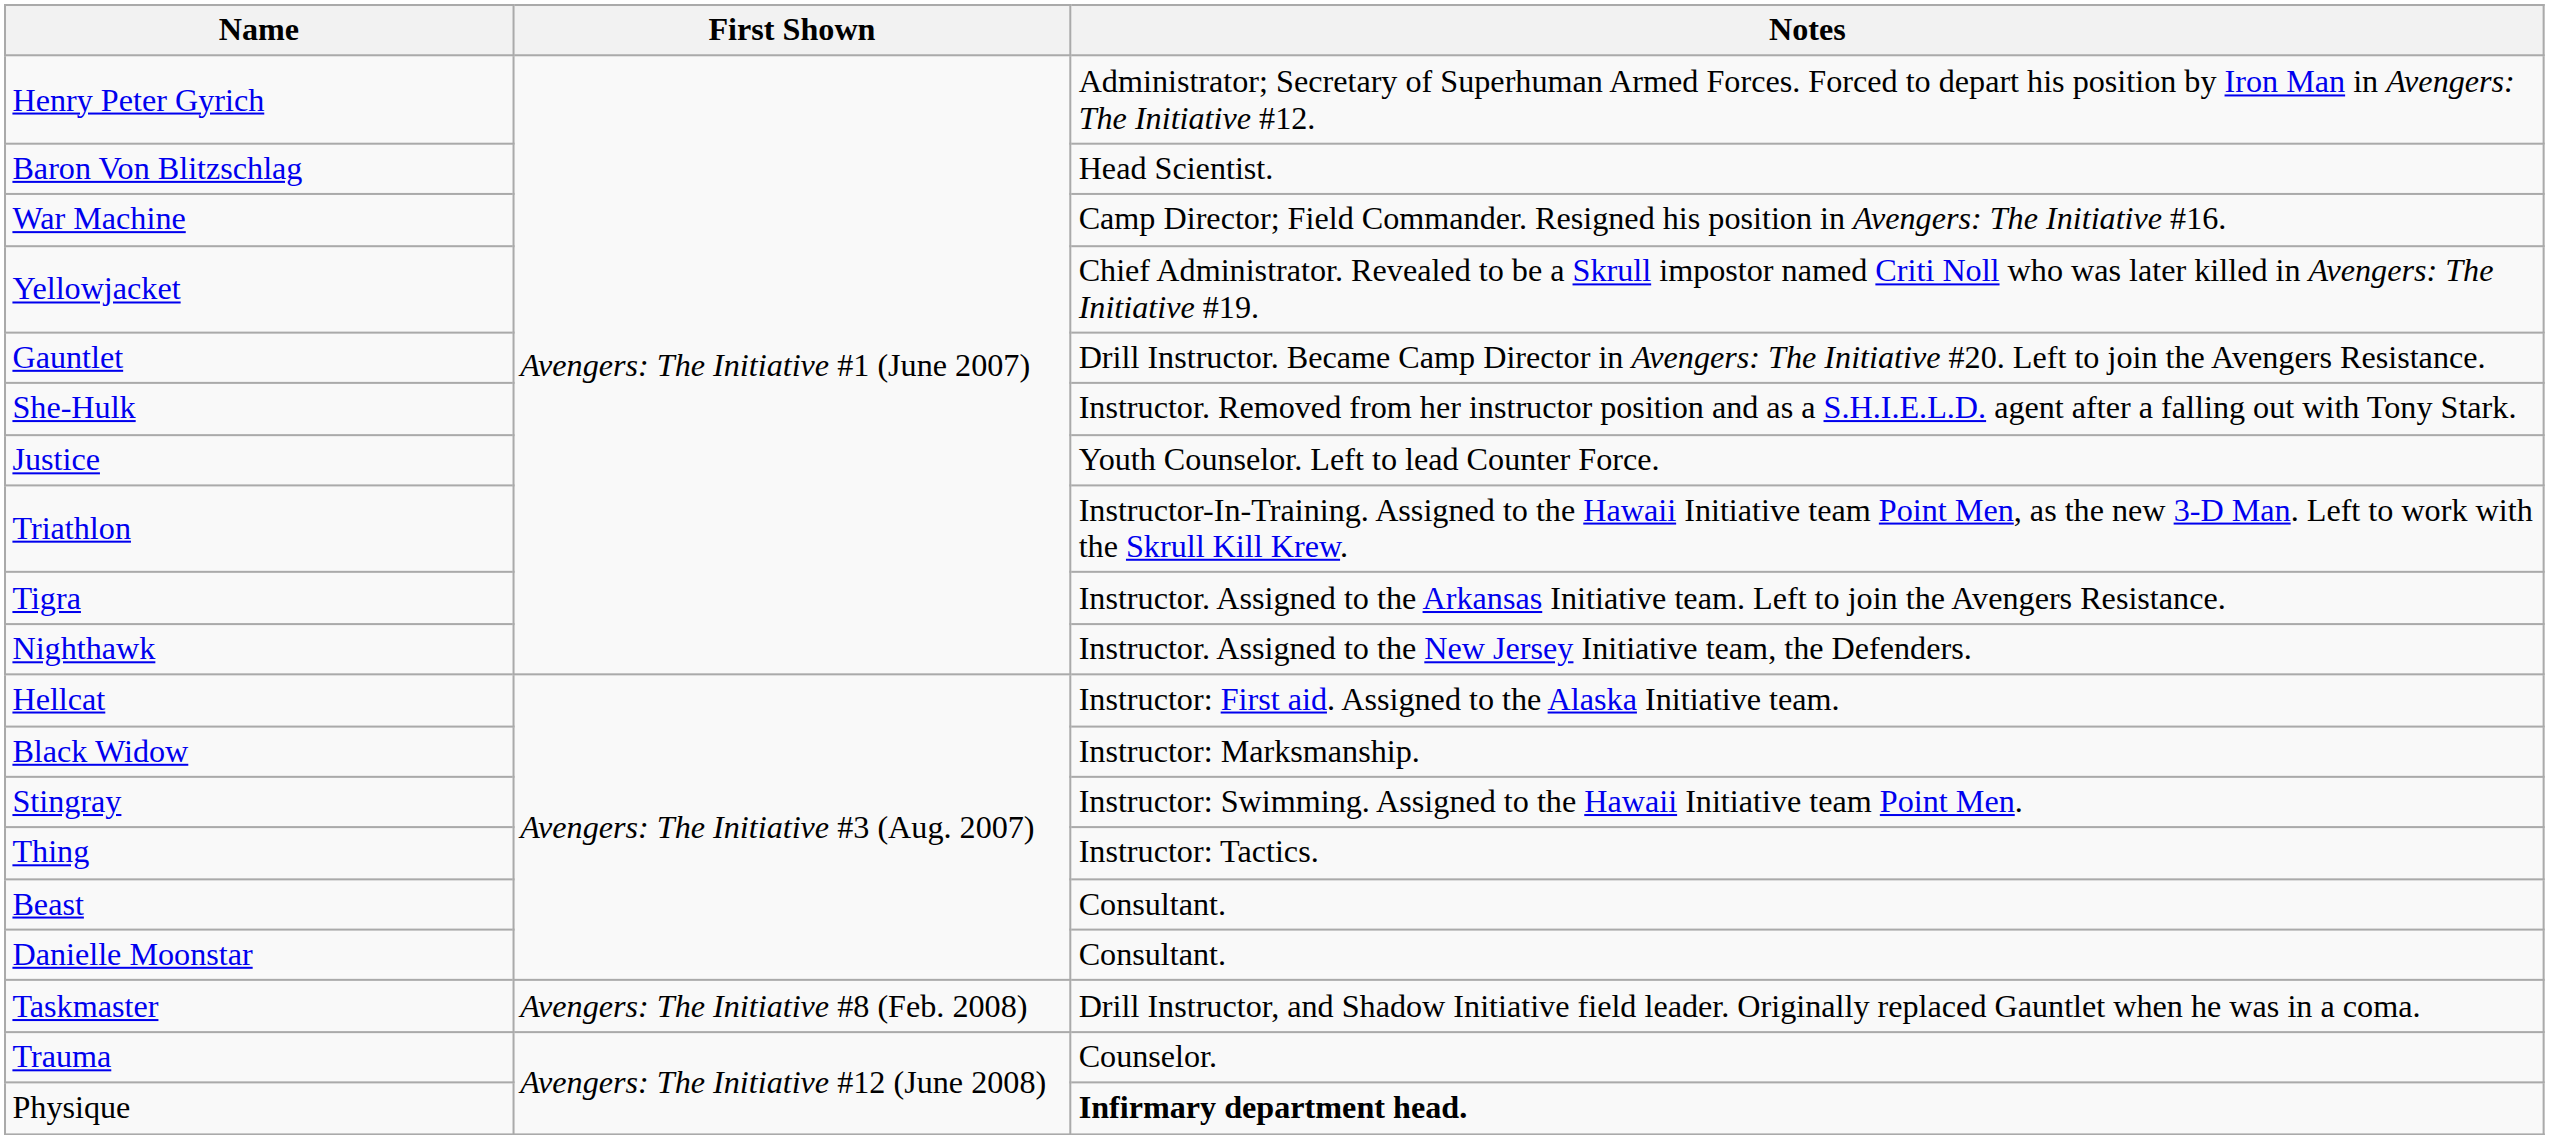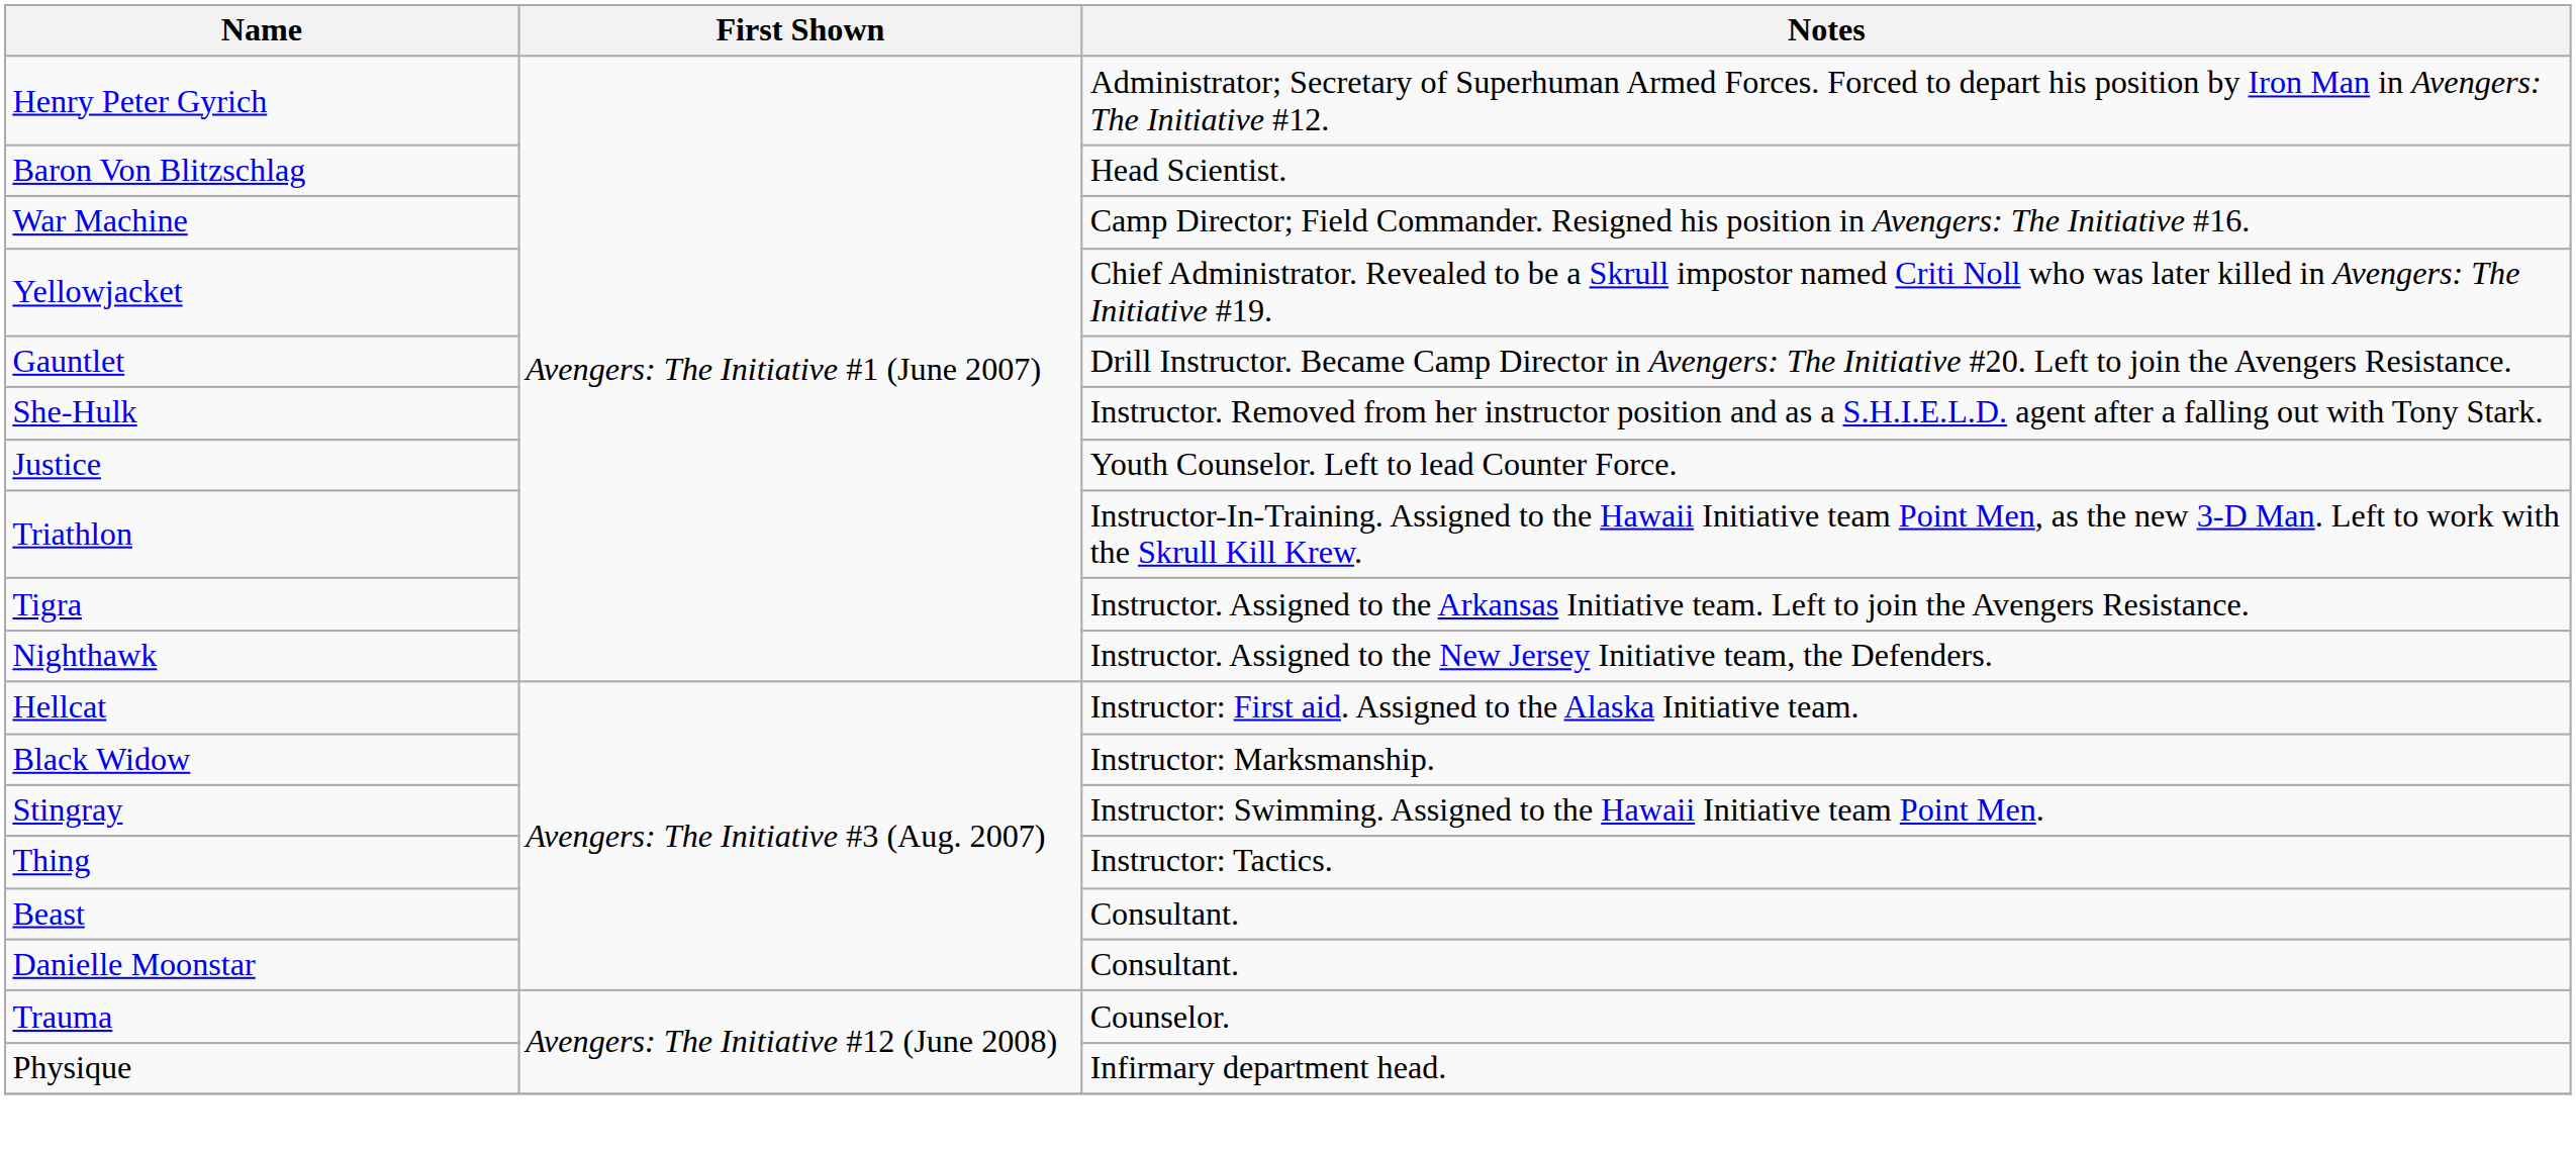- row: Taskmaster | Avengers: The Initiative #8 (Feb. 2008) | Drill Instructor, and Shadow Initiative field leader. Originally replaced Gauntlet when he was in a coma.
Physique | Notes: bold -> normal
